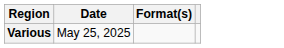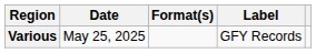+ column: Label | GFY Records
